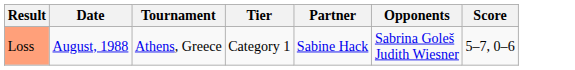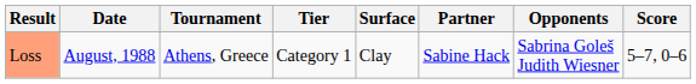+ column: Surface | Clay
